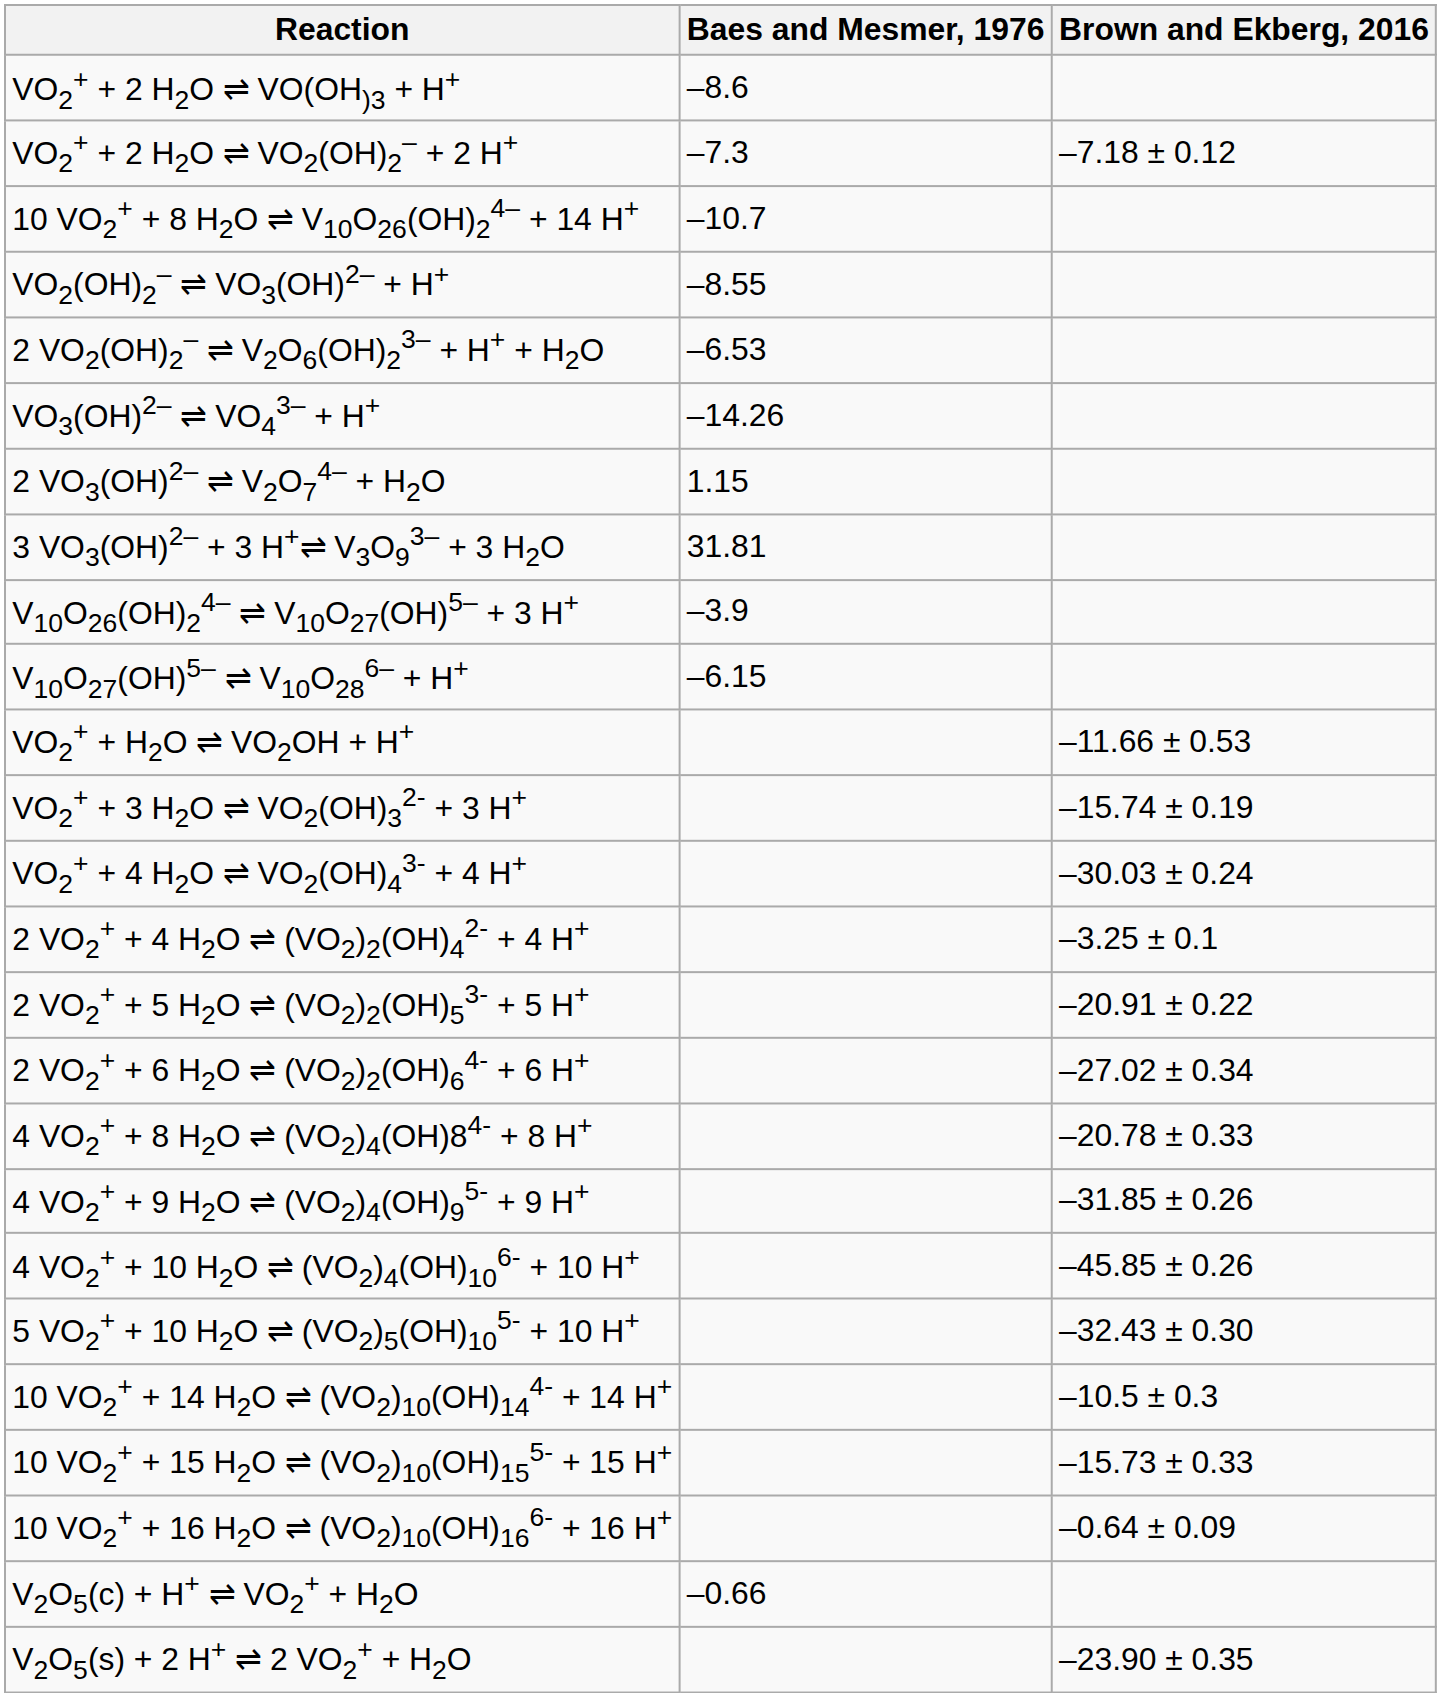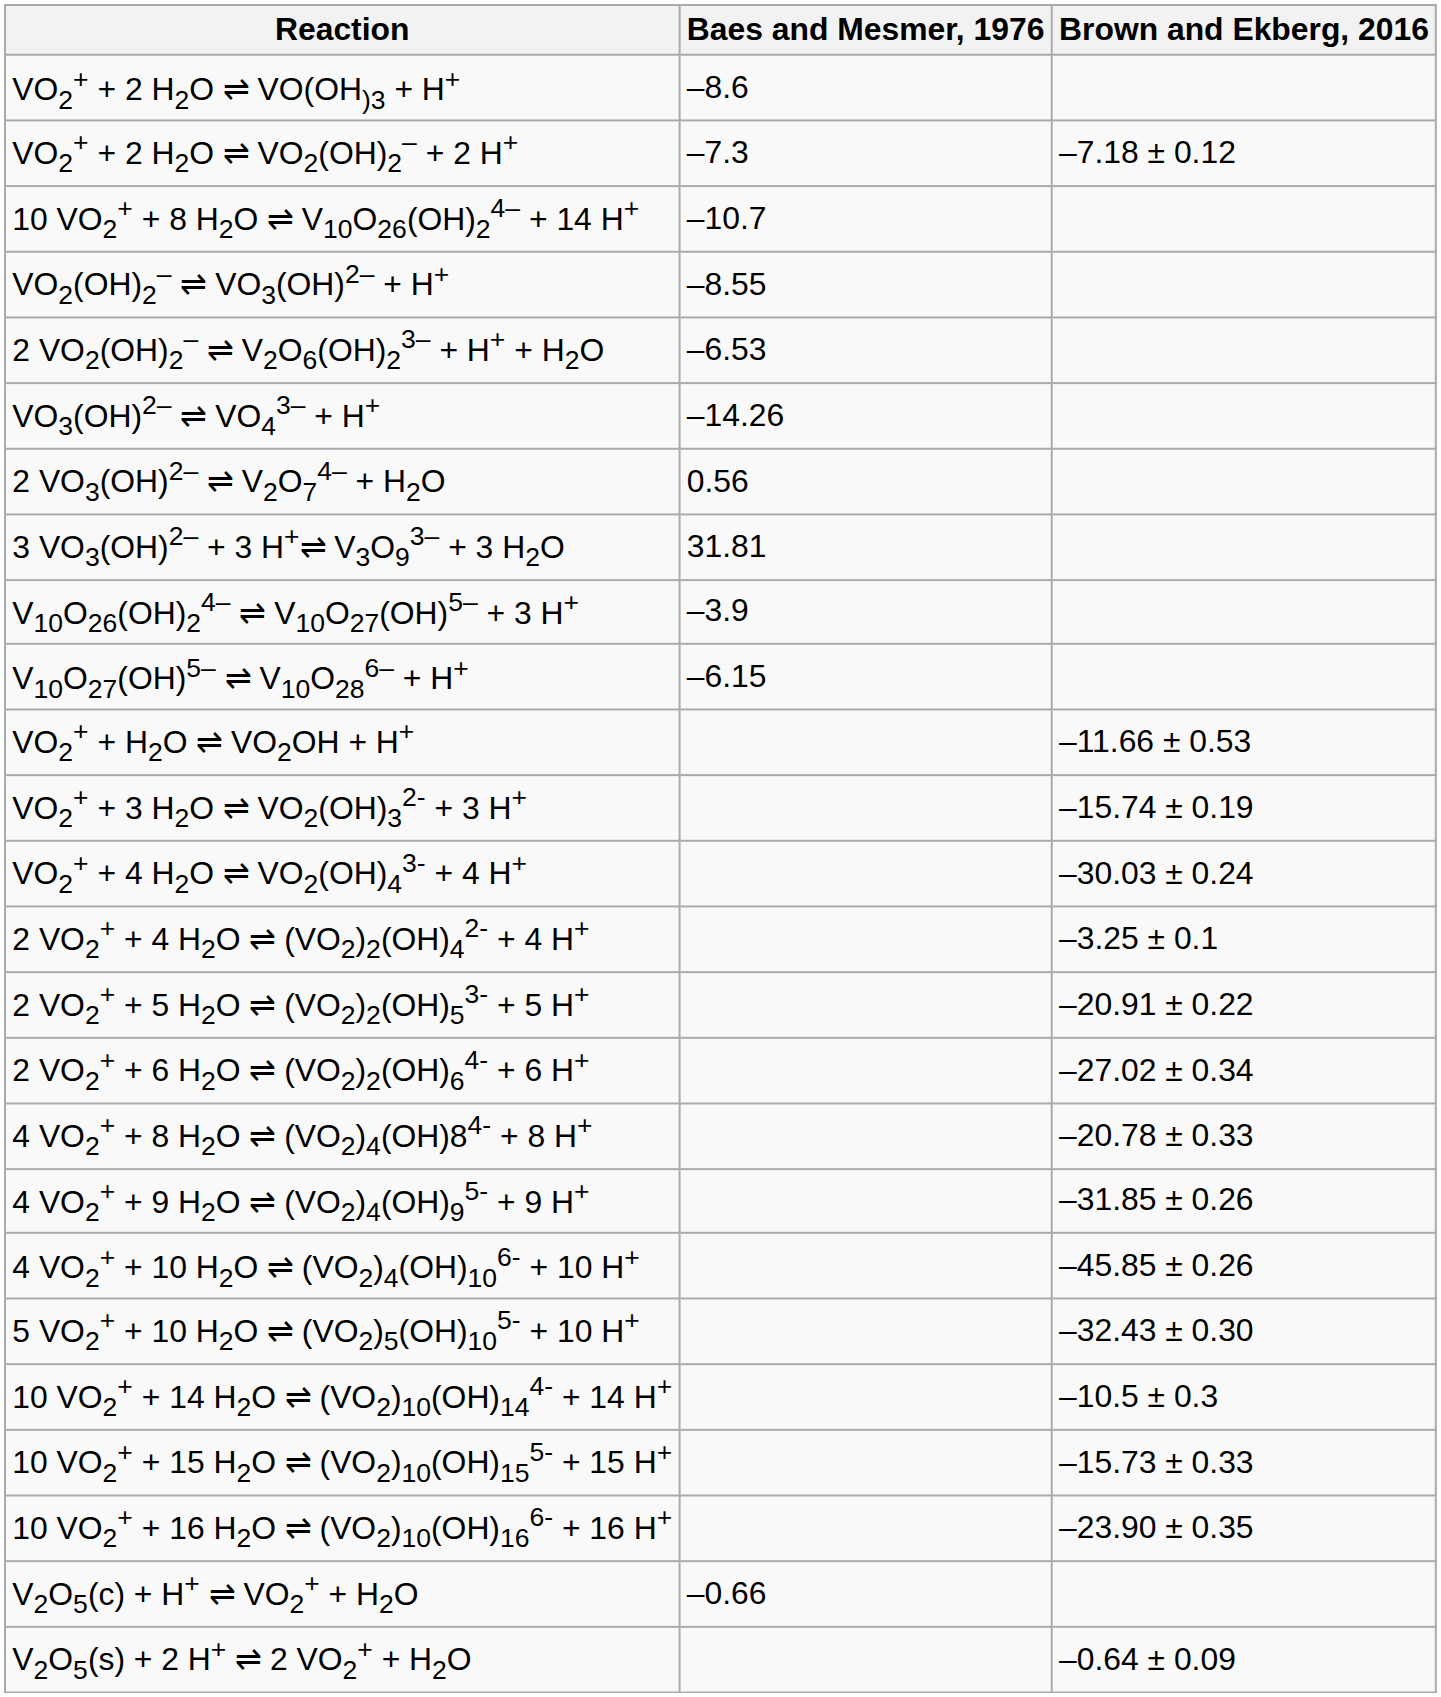2 VO3(OH)2– ⇌ V2O74– + H2O | Baes and Mesmer, 1976: 1.15 -> 0.56
10 VO2+ + 16 H2O ⇌ (VO2)10(OH)166- + 16 H+ | Brown and Ekberg, 2016: –0.64 ± 0.09 -> –23.90 ± 0.35
V2O5(s) + 2 H+ ⇌ 2 VO2+ + H2O | Brown and Ekberg, 2016: –23.90 ± 0.35 -> –0.64 ± 0.09
